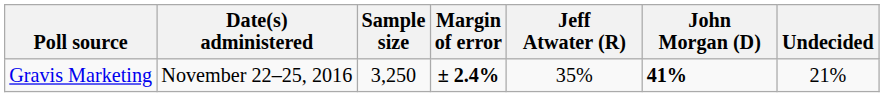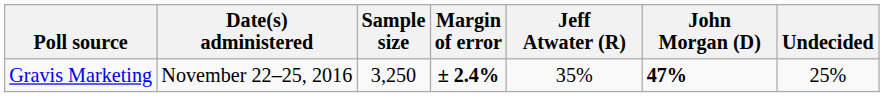Gravis Marketing | John Morgan (D): 41% -> 47%
Gravis Marketing | Undecided: 21% -> 25%
